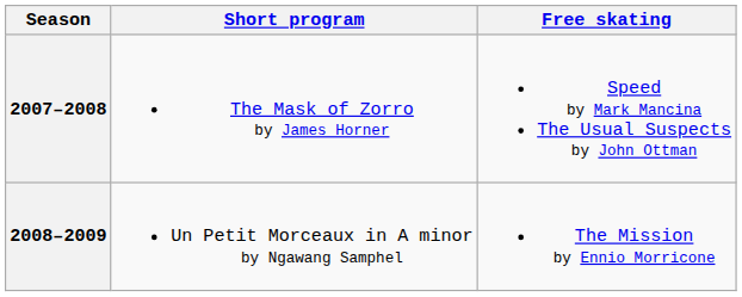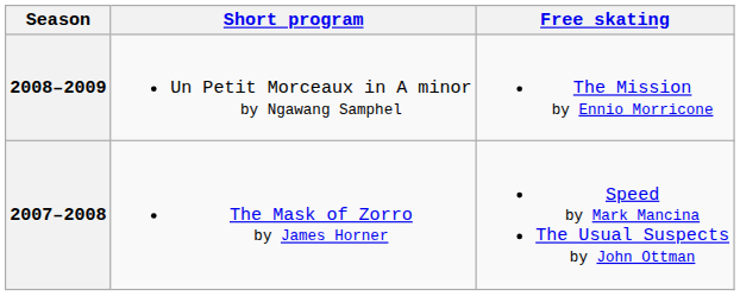rows swapped: 2008–2009 <-> 2007–2008
